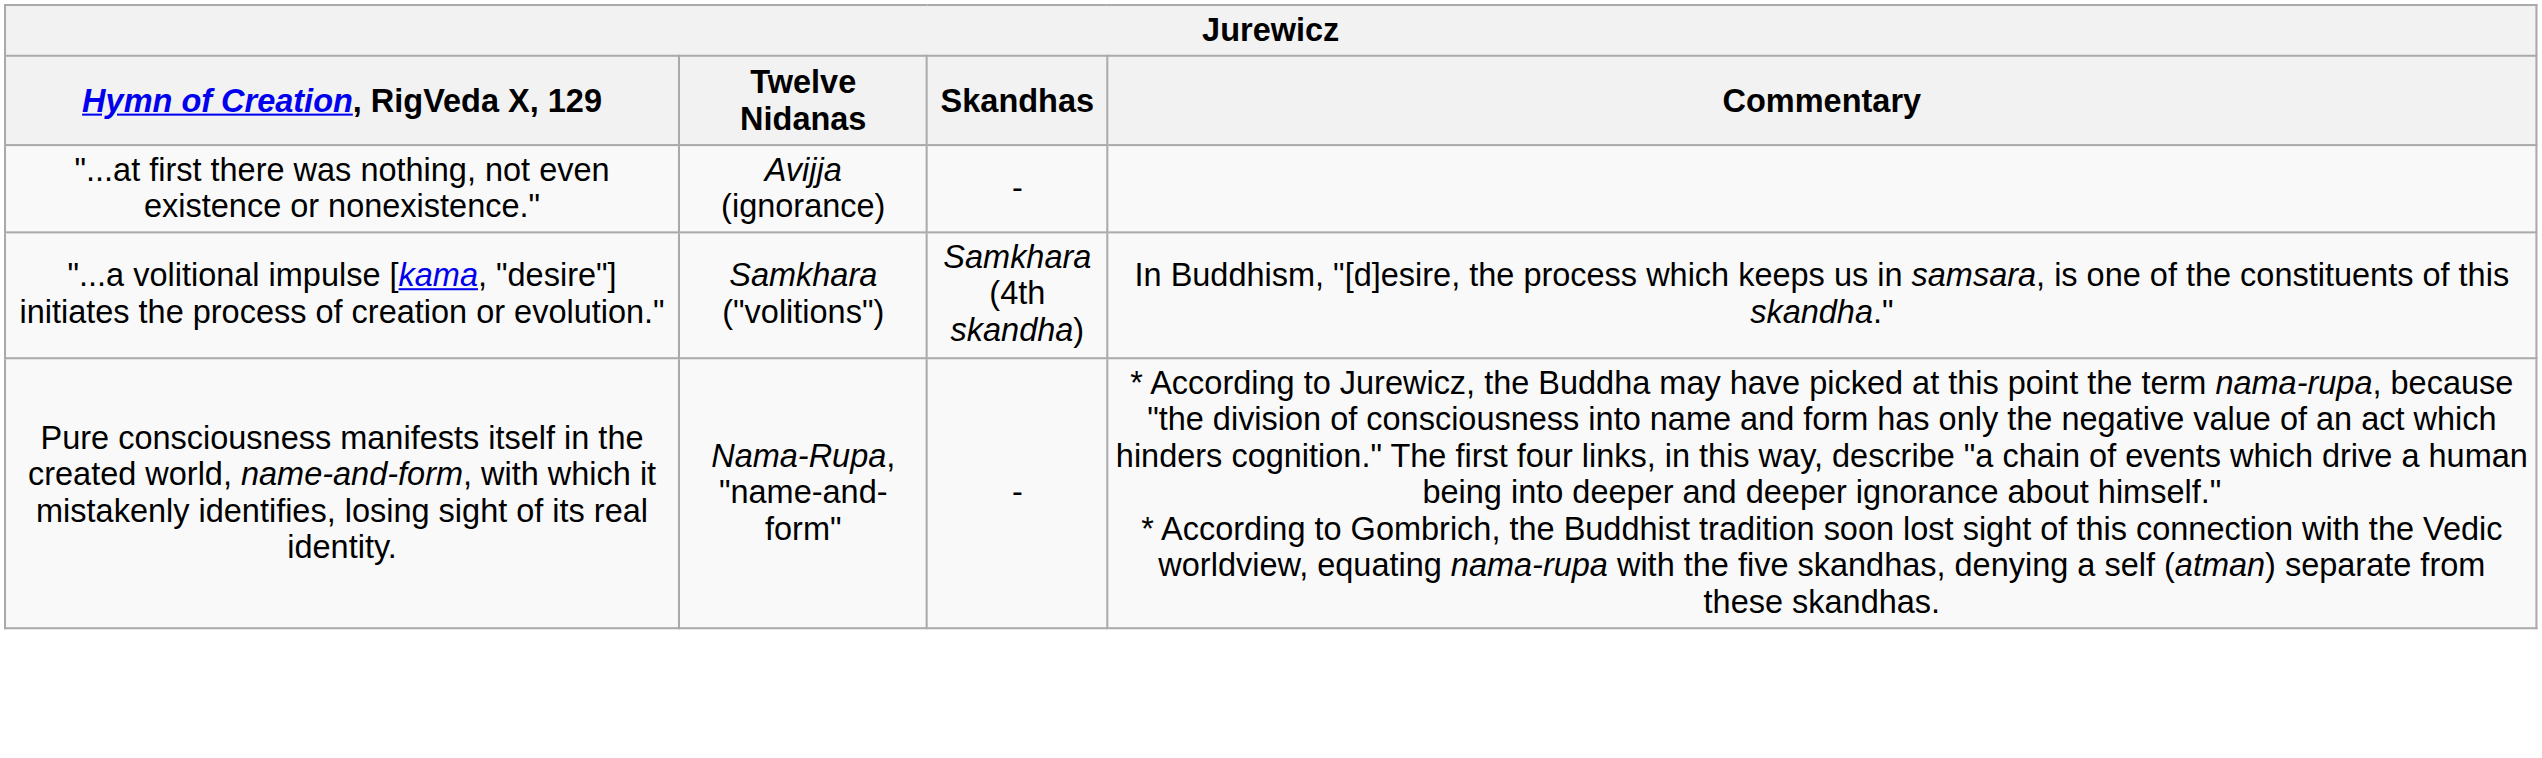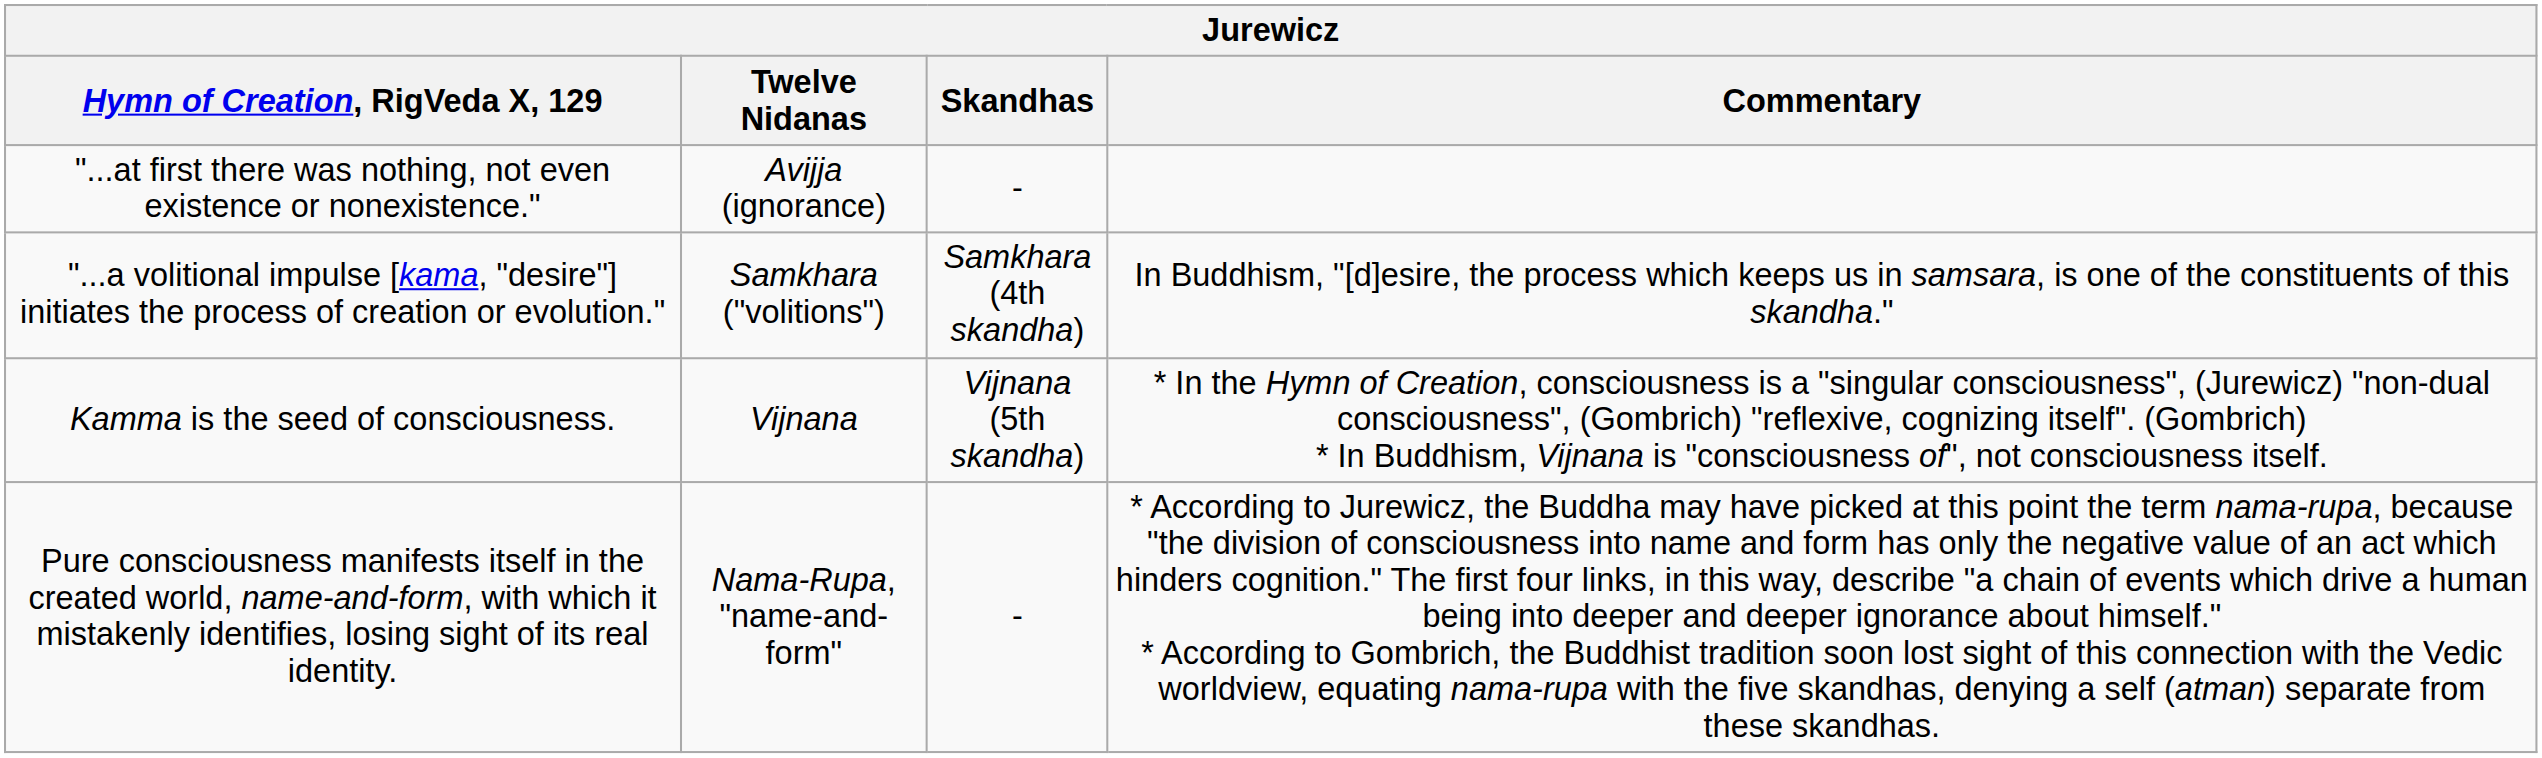+ row: Kamma is the seed of consciousness. | Vijnana | Vijnana (5th skandha) | * In the Hymn of Creation, consciousness is a "singular consciousness", (Jurewicz) "non-dual consciousness", (Gombrich) "reflexive, cognizing itself". (Gombrich) * In Buddhism, Vijnana is "consciousness of", not consciousness itself.
